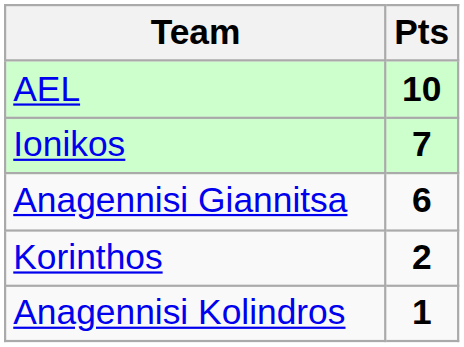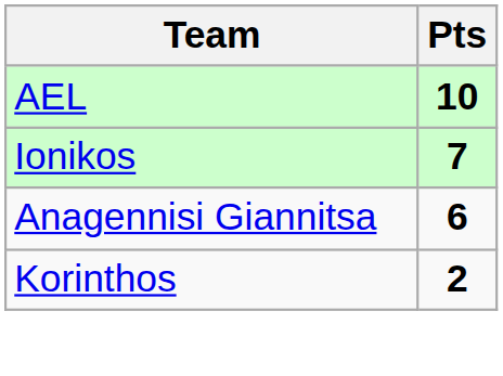- row: Anagennisi Kolindros | 1
